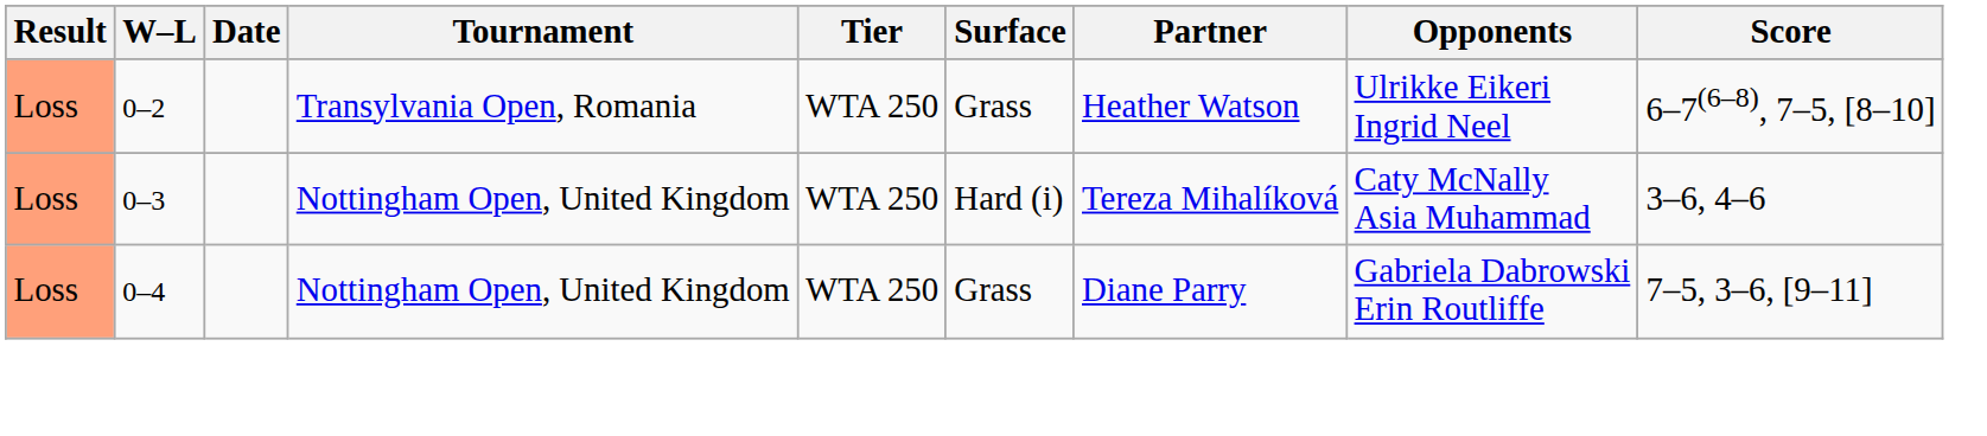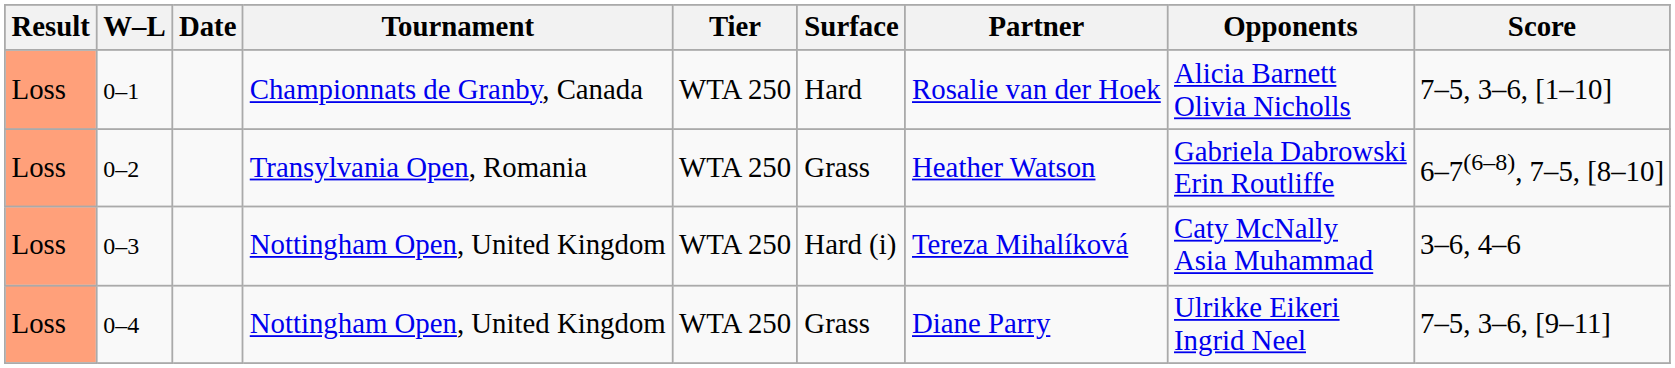+ row: Loss | 0–1 | Championnats de Granby, Canada | WTA 250 | Hard | Rosalie van der Hoek | Alicia Barnett Olivia Nicholls | 7–5, 3–6, [1–10]
0–2 | Opponents: Ulrikke Eikeri Ingrid Neel -> Gabriela Dabrowski Erin Routliffe
0–4 | Opponents: Gabriela Dabrowski Erin Routliffe -> Ulrikke Eikeri Ingrid Neel
